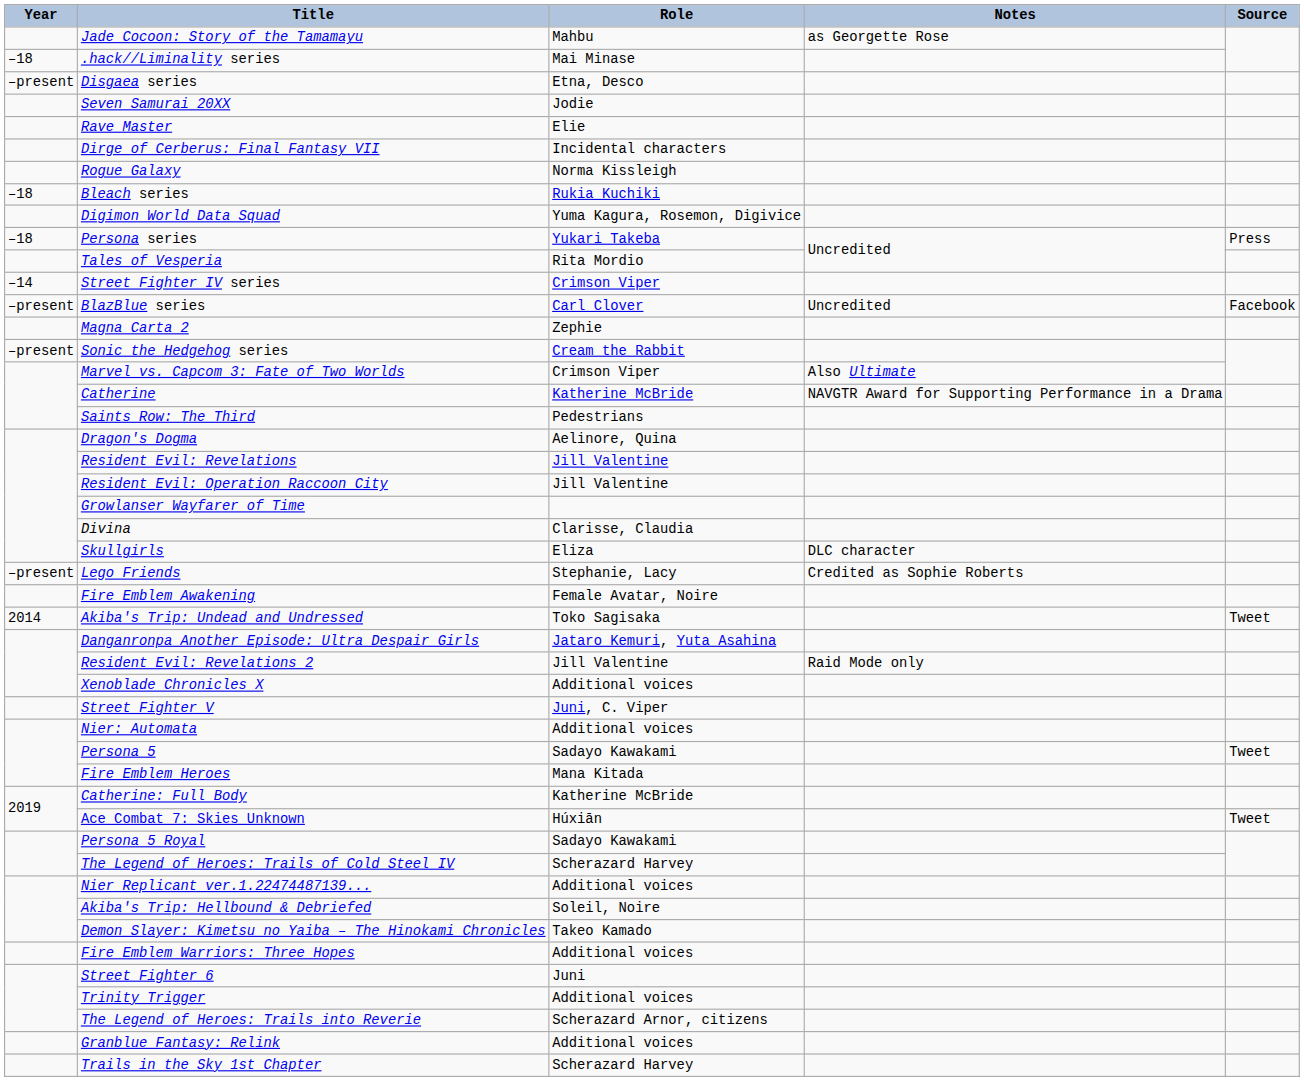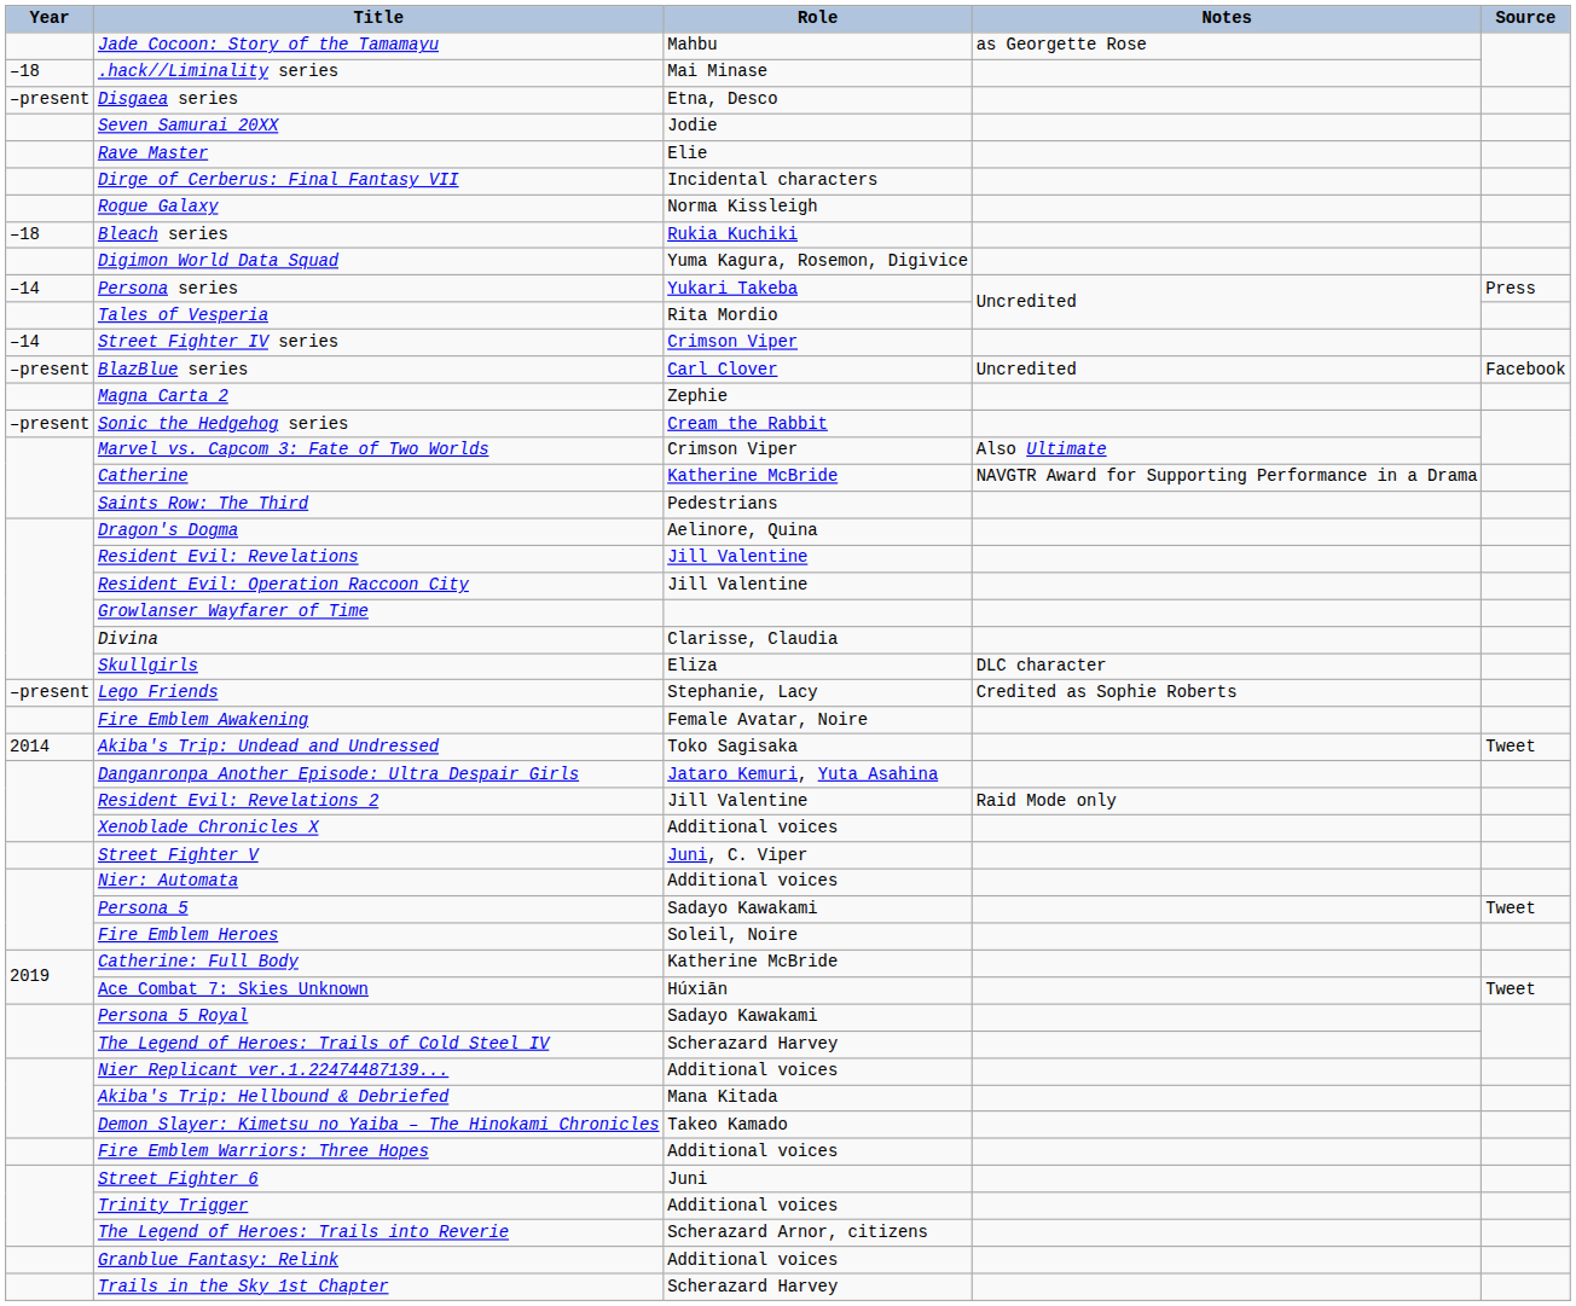Persona series | Year: –18 -> –14
Fire Emblem Heroes | Role: Mana Kitada -> Soleil, Noire
Akiba's Trip: Hellbound & Debriefed | Role: Soleil, Noire -> Mana Kitada
